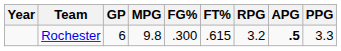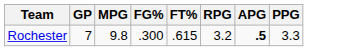- column: Year
Rochester | GP: 6 -> 7
